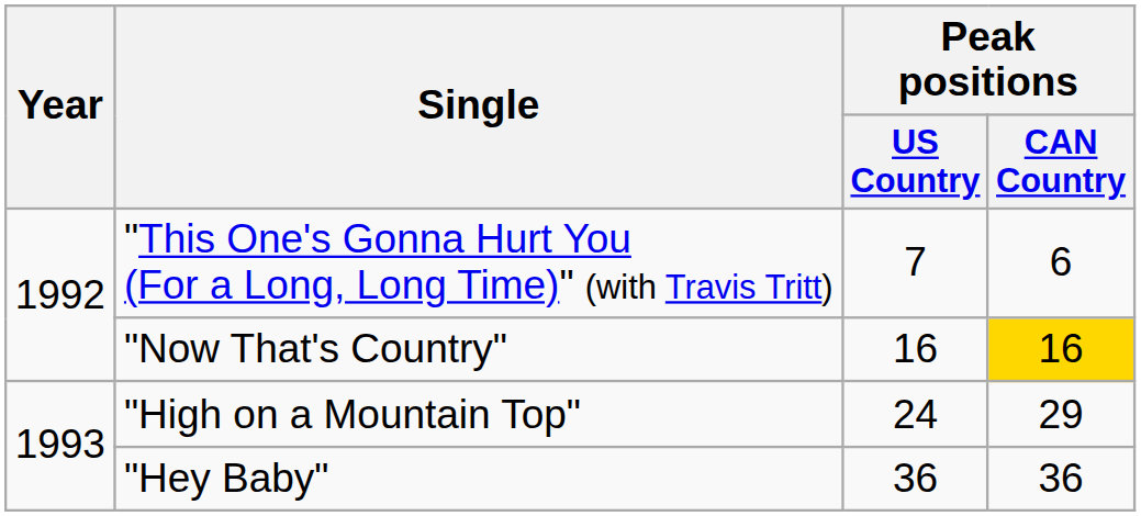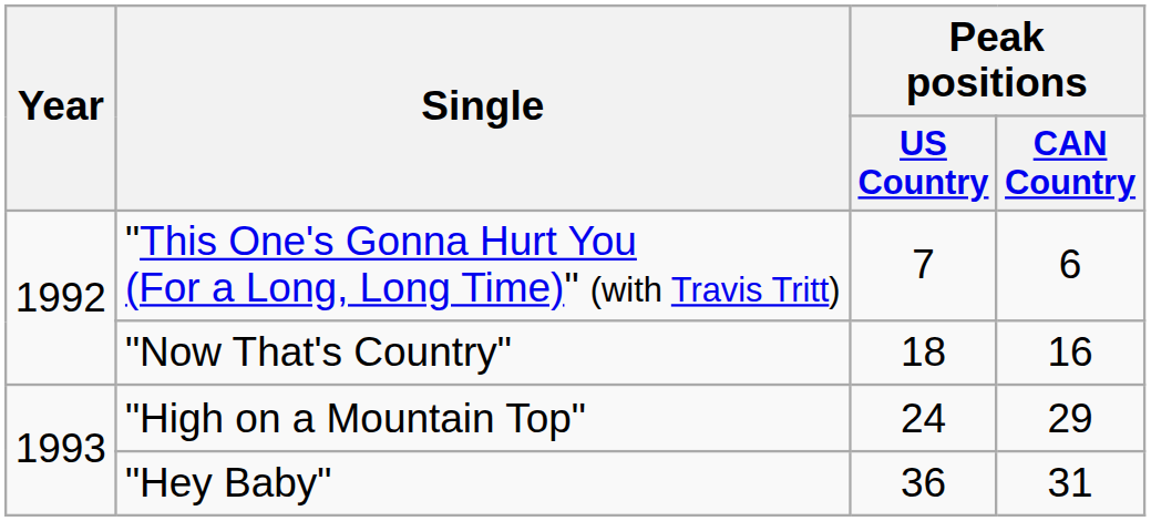"Now That's Country" | Peak positions / US Country: 16 -> 18
"Now That's Country" | Peak positions / CAN Country: gold background -> no background
"Hey Baby" | Peak positions / CAN Country: 36 -> 31
